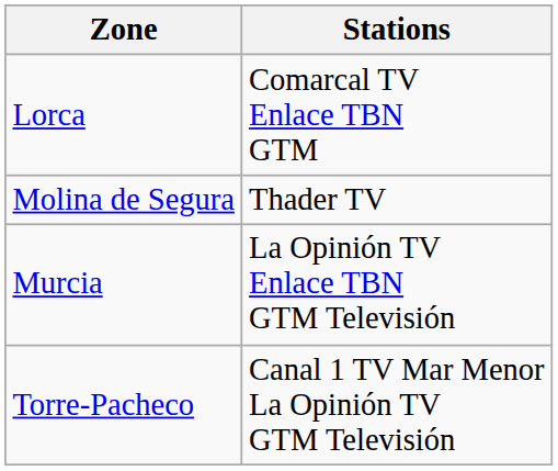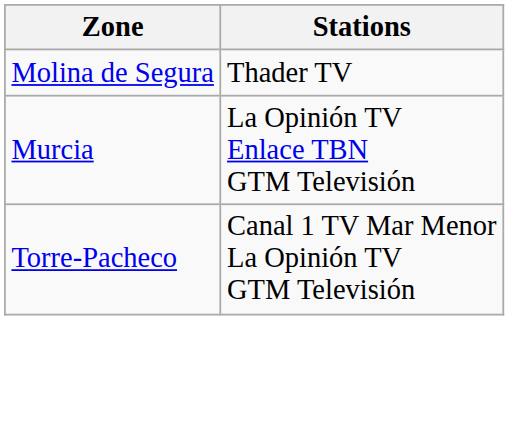- row: Lorca | Comarcal TV Enlace TBN GTM
